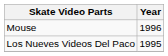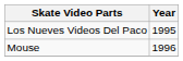rows swapped: Los Nueves Videos Del Paco <-> Mouse
